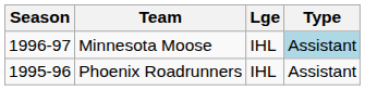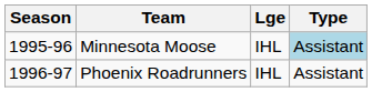Minnesota Moose | Season: 1996-97 -> 1995-96
Phoenix Roadrunners | Season: 1995-96 -> 1996-97
